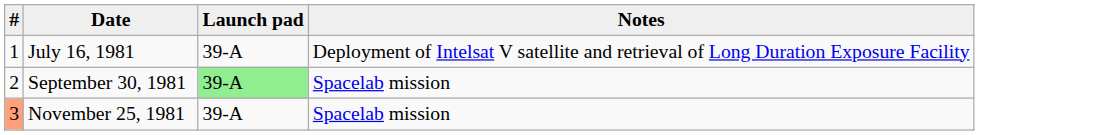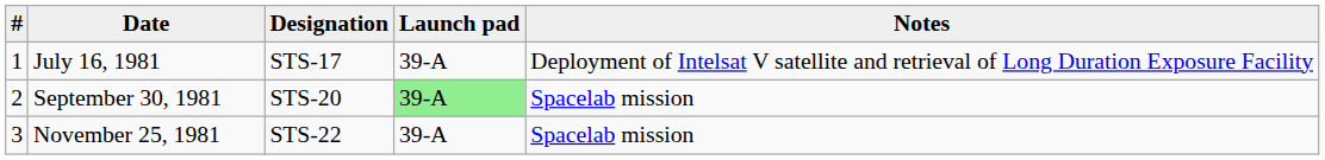+ column: Designation | STS-17 | STS-20 | STS-22
November 25, 1981 | #: lightsalmon background -> no background
